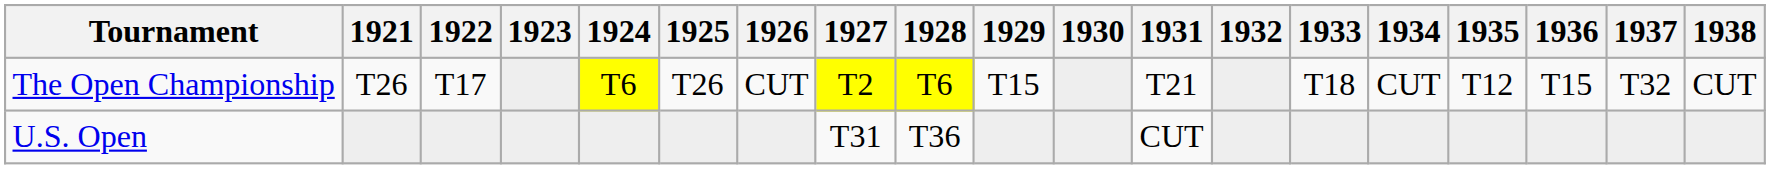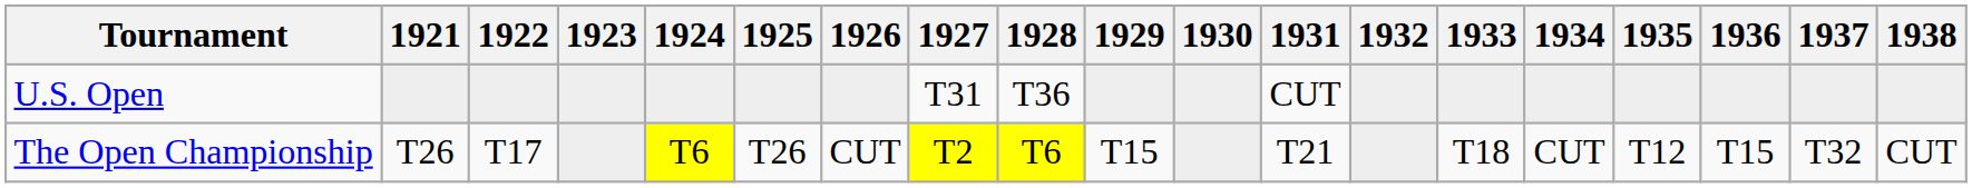rows swapped: U.S. Open <-> The Open Championship
